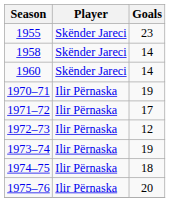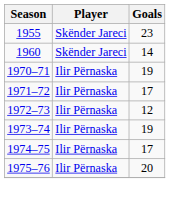- row: 1958 | Skënder Jareci | 14
1974–75 | Goals: 18 -> 17
